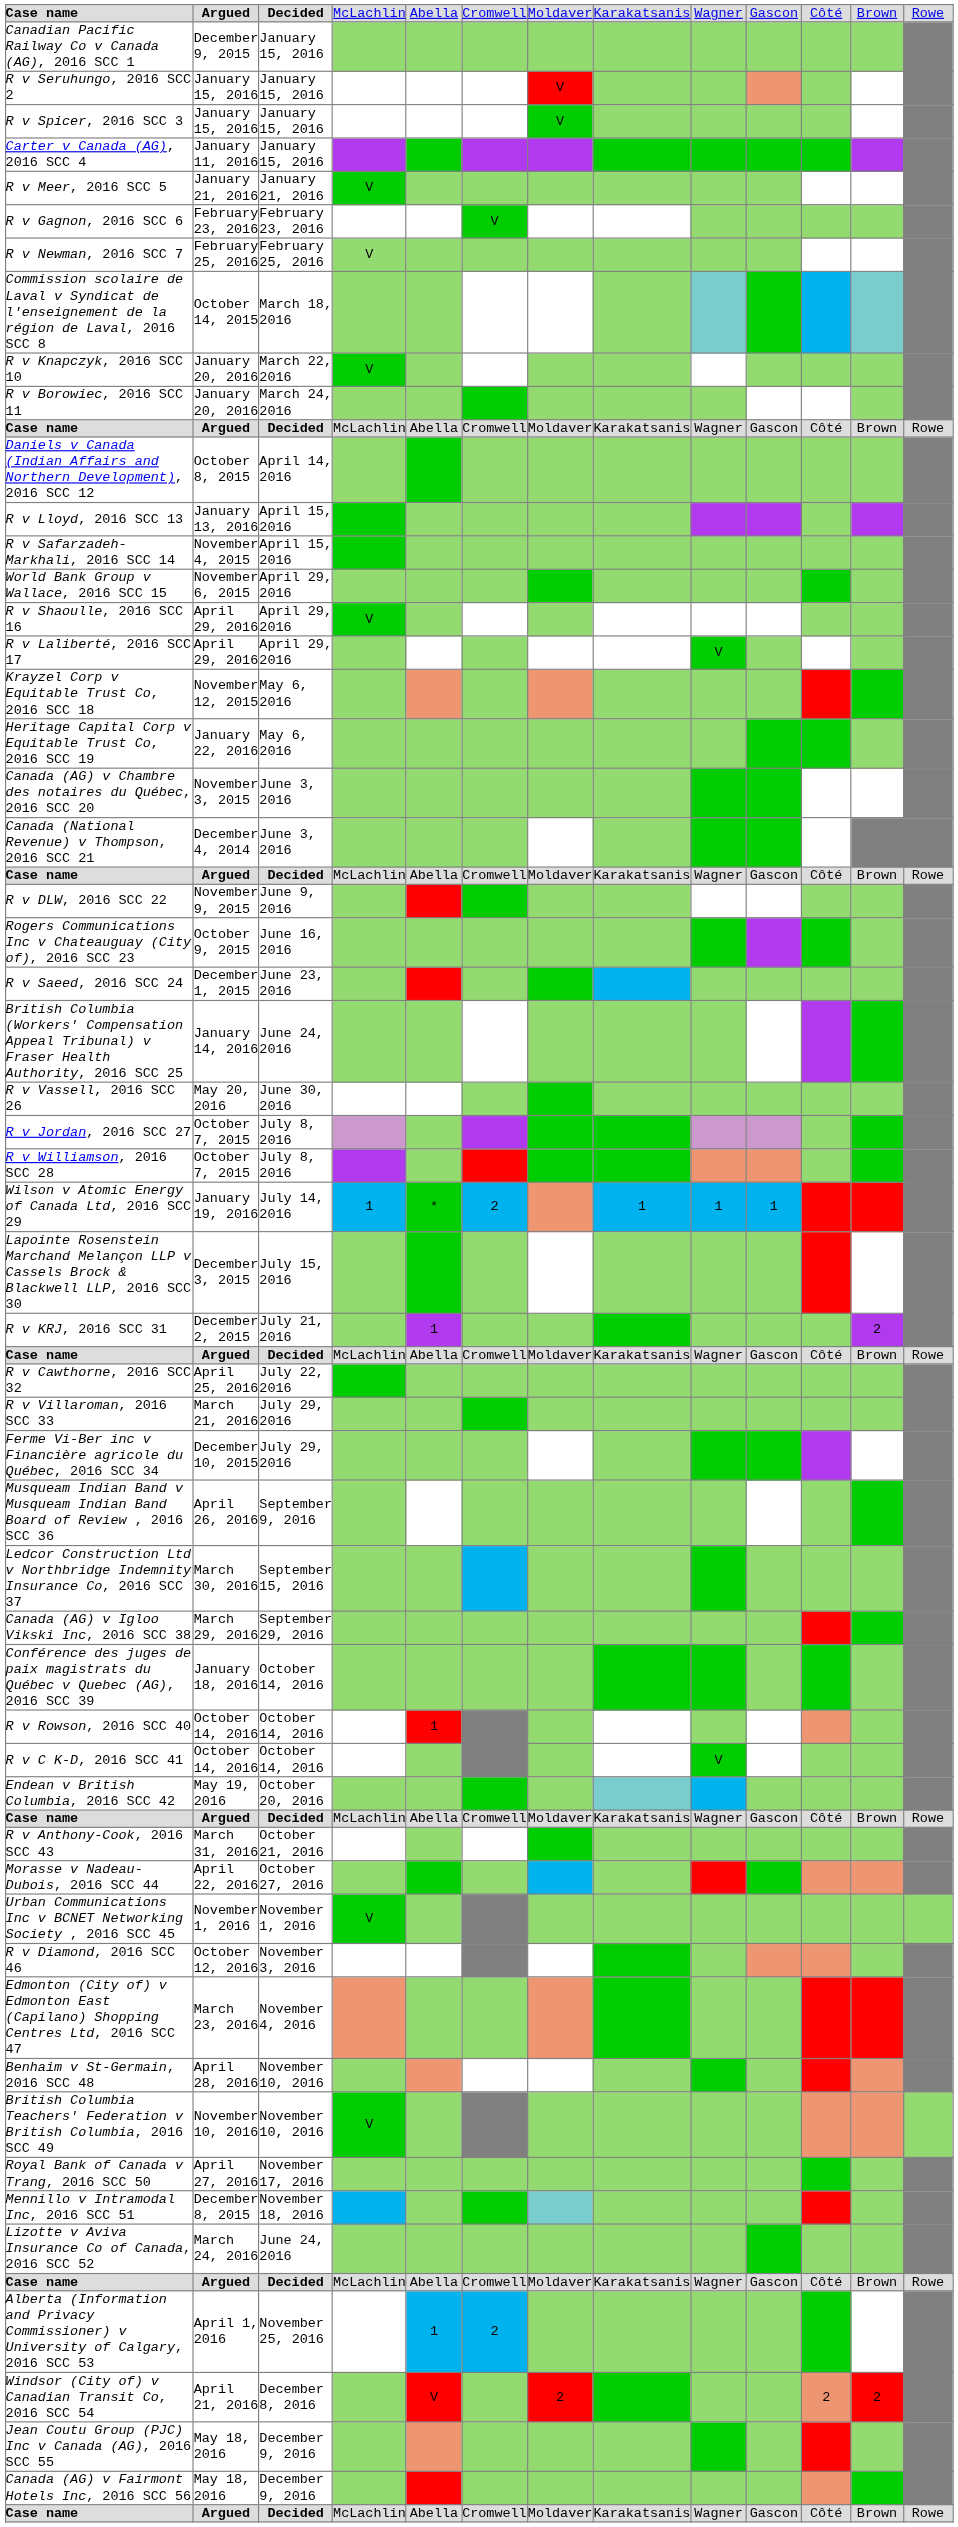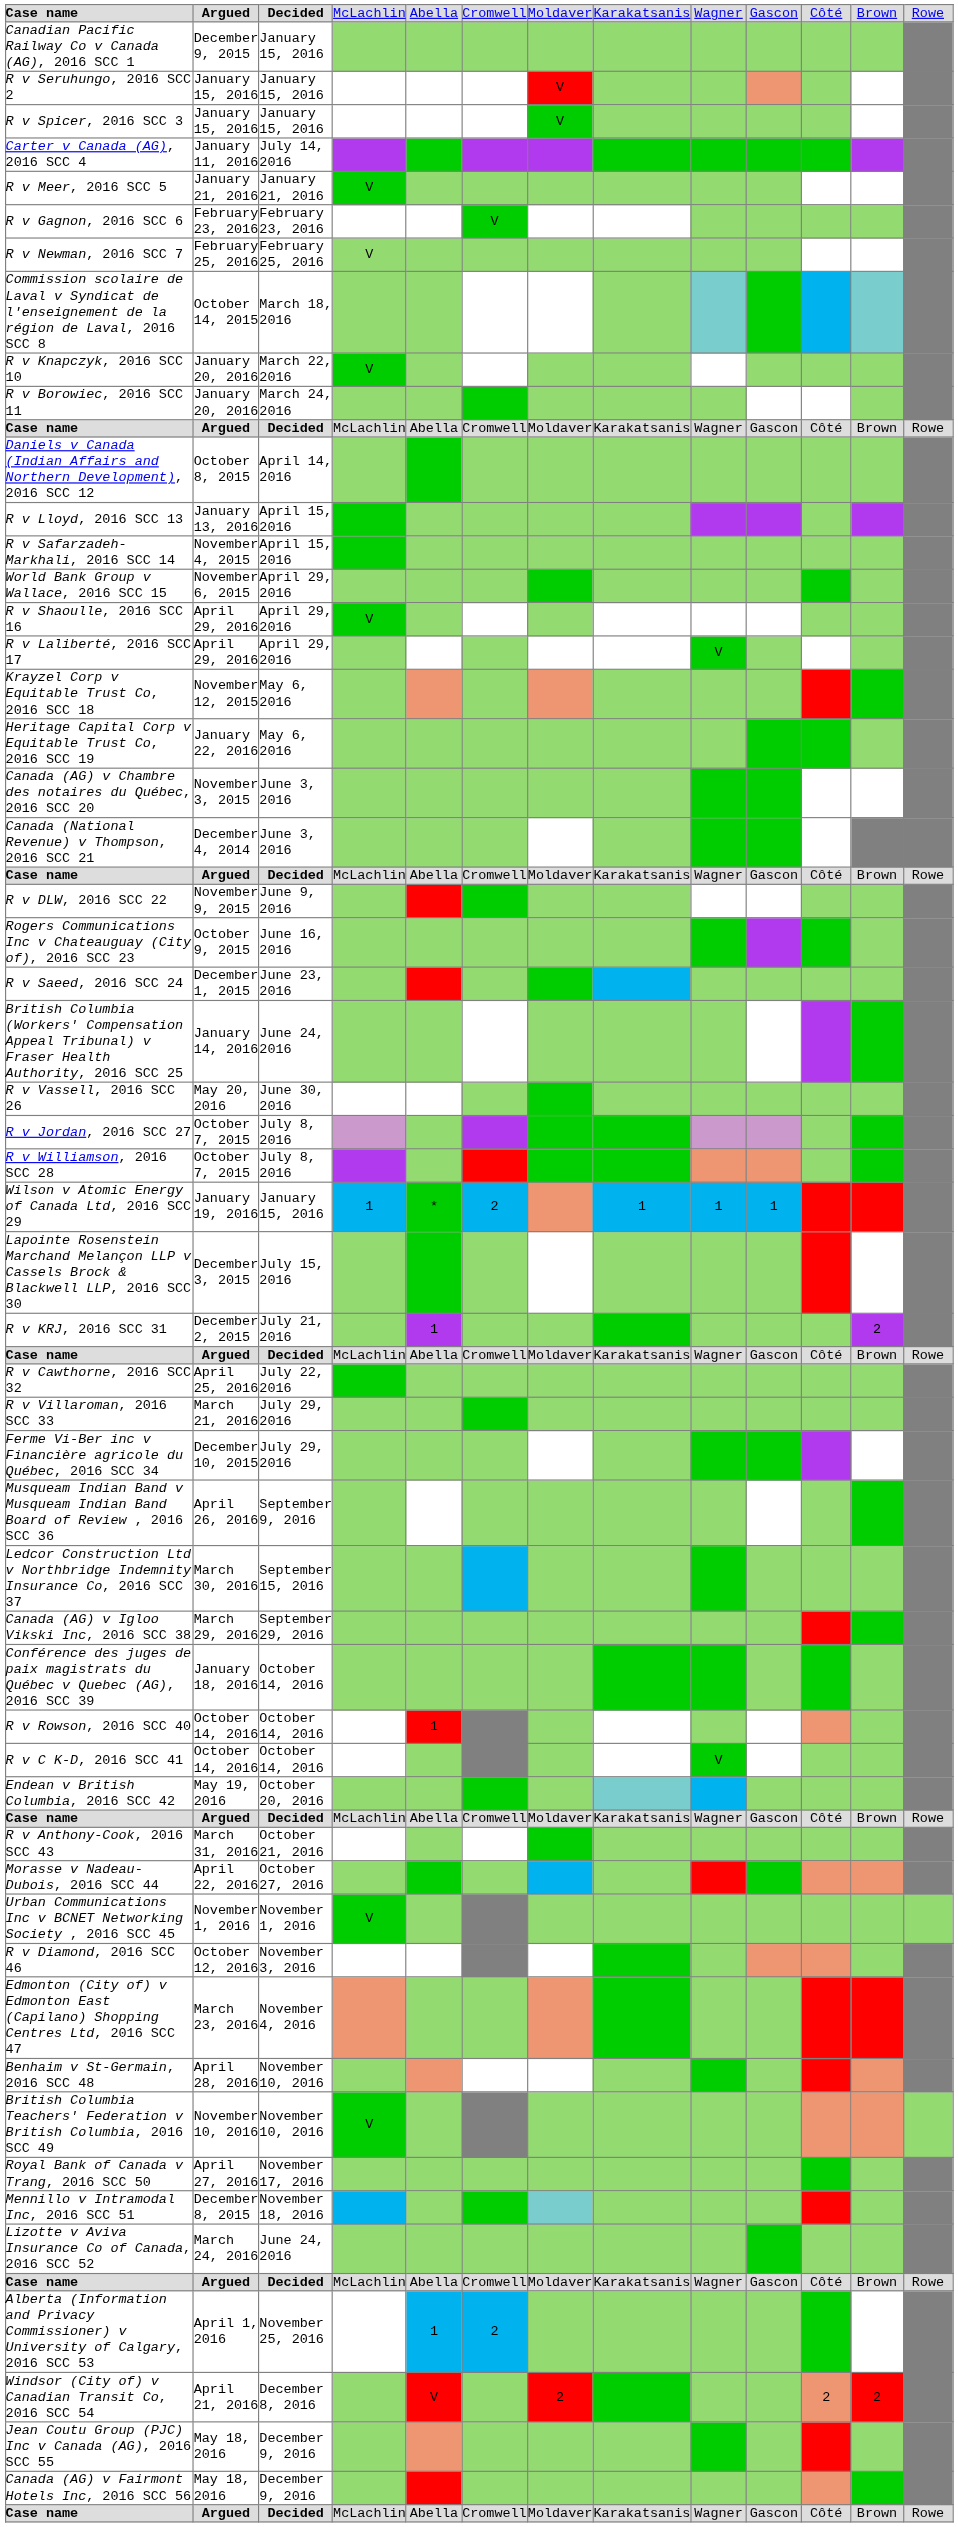Carter v Canada (AG), 2016 SCC 4 | column 3: January 15, 2016 -> July 14, 2016
Wilson v Atomic Energy of Canada Ltd, 2016 SCC 29 | column 3: July 14, 2016 -> January 15, 2016
